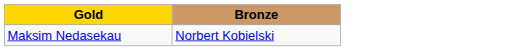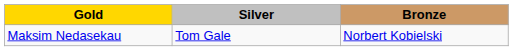+ column: Silver | Tom Gale
